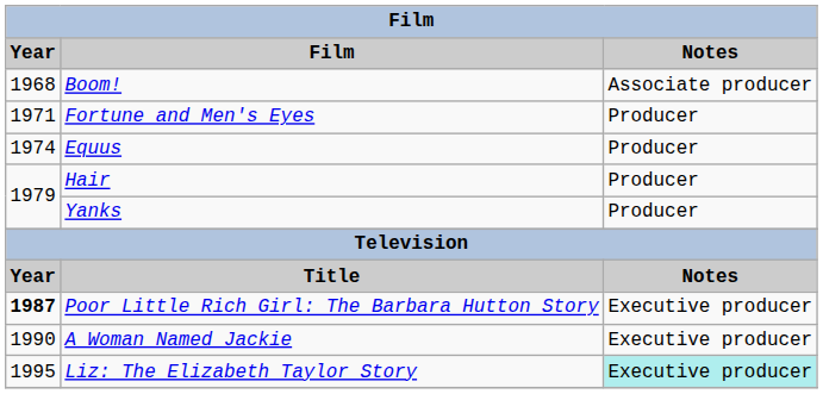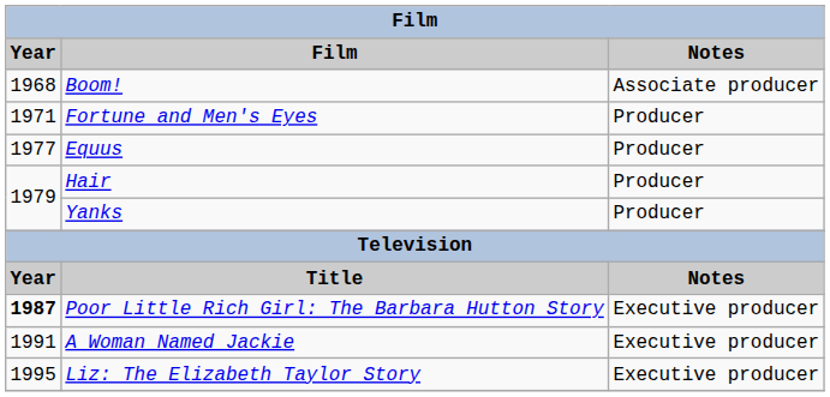Equus | Year: 1974 -> 1977
A Woman Named Jackie | Year: 1990 -> 1991
Liz: The Elizabeth Taylor Story | Notes: paleturquoise background -> no background
